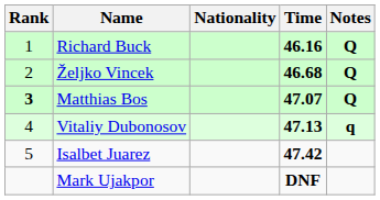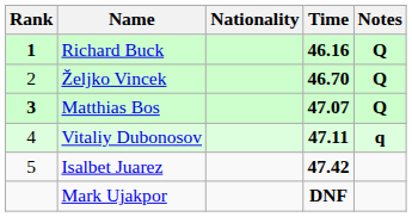Richard Buck | Rank: normal -> bold
Željko Vincek | Time: 46.68 -> 46.70
Vitaliy Dubonosov | Time: 47.13 -> 47.11
